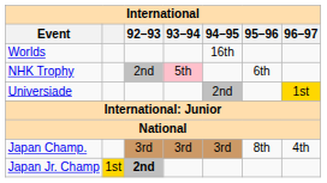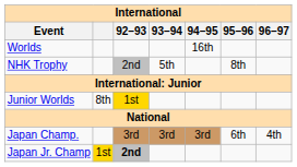NHK Trophy | 93–94: pink background -> no background
NHK Trophy | 95–96: 6th -> 8th
- row: Universiade | 2nd | 1st
+ row: Junior Worlds | 8th | 1st
Japan Champ. | 95–96: 8th -> 6th
